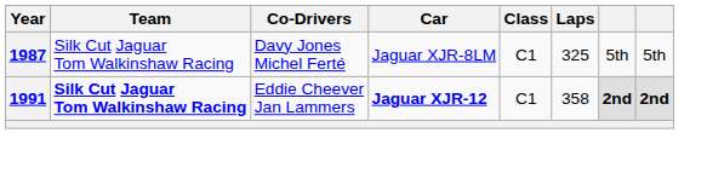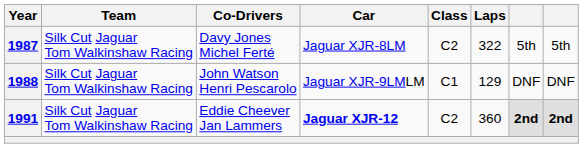1987 | Class: C1 -> C2
1987 | Laps: 325 -> 322
+ row: 1988 | Silk Cut Jaguar Tom Walkinshaw Racing | John Watson Henri Pescarolo | Jaguar XJR-9LMLM | C1 | 129 | DNF | DNF
1991 | Team: bold -> normal
1991 | Class: C1 -> C2
1991 | Laps: 358 -> 360
